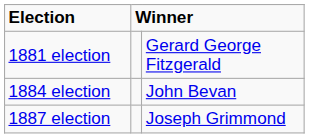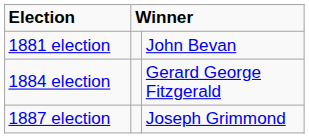1881 election | column 3: Gerard George Fitzgerald -> John Bevan
1884 election | column 3: John Bevan -> Gerard George Fitzgerald
